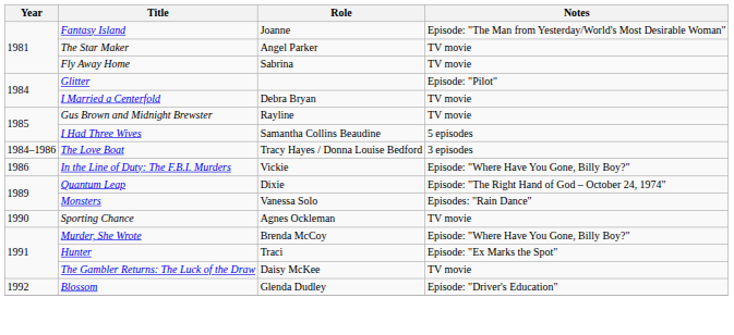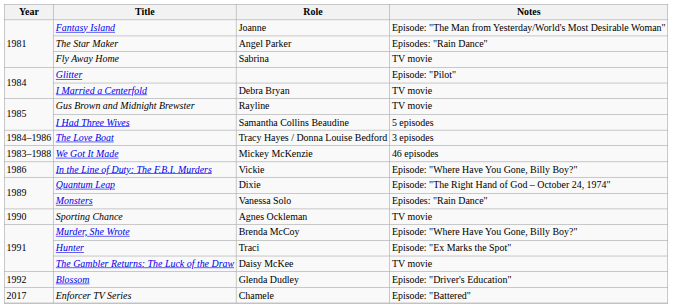The Star Maker | Notes: TV movie -> Episodes: "Rain Dance"
+ row: 1983–1988 | We Got It Made | Mickey McKenzie | 46 episodes
+ row: 2017 | Enforcer TV Series | Chamele | Episode: "Battered"
